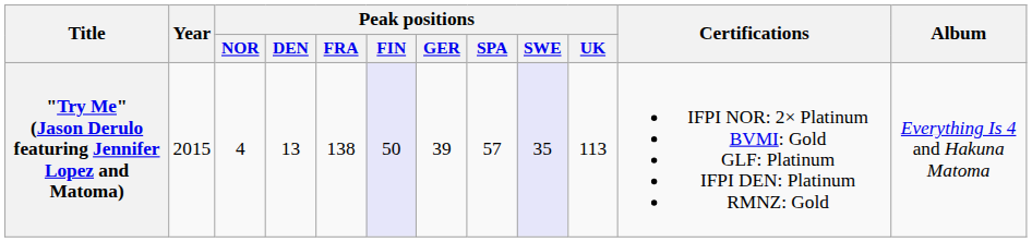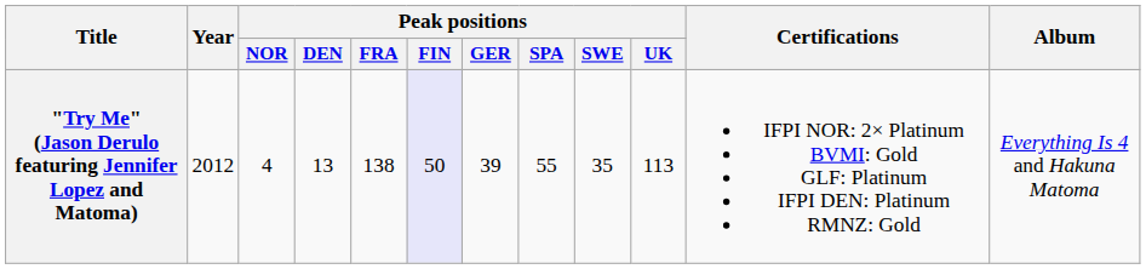"Try Me" (Jason Derulo featuring Jennifer Lopez and Matoma) | Year: 2015 -> 2012
"Try Me" (Jason Derulo featuring Jennifer Lopez and Matoma) | Peak positions / SPA: 57 -> 55
"Try Me" (Jason Derulo featuring Jennifer Lopez and Matoma) | Peak positions / SWE: lavender background -> no background
